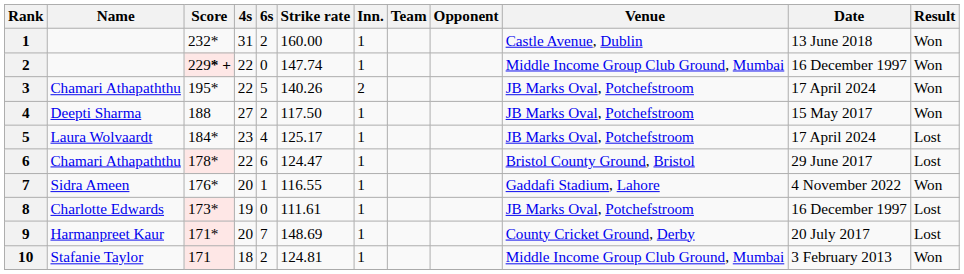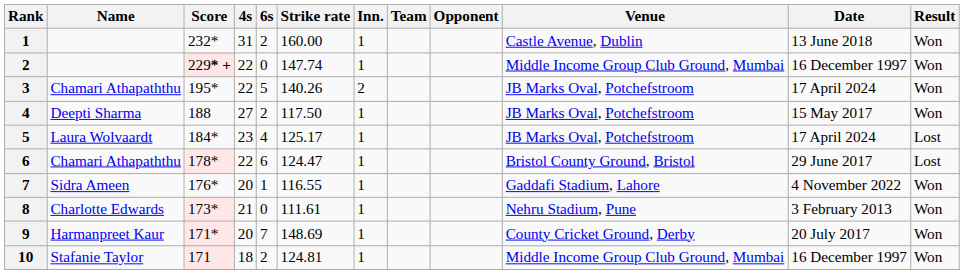8 | 4s: 19 -> 21
8 | Venue: JB Marks Oval, Potchefstroom -> Nehru Stadium, Pune
8 | Date: 16 December 1997 -> 3 February 2013
8 | Result: Lost -> Won
9 | Result: Lost -> Won
10 | Date: 3 February 2013 -> 16 December 1997
